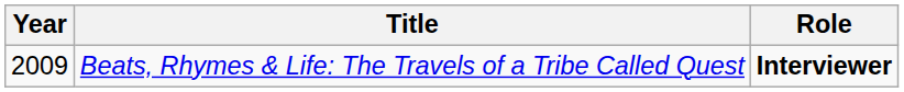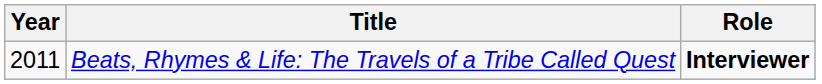Beats, Rhymes & Life: The Travels of a Tribe Called Quest | Year: 2009 -> 2011
